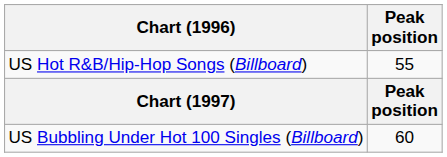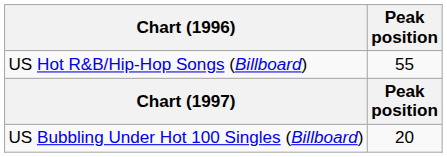US Bubbling Under Hot 100 Singles (Billboard) | Peak position: 60 -> 20
